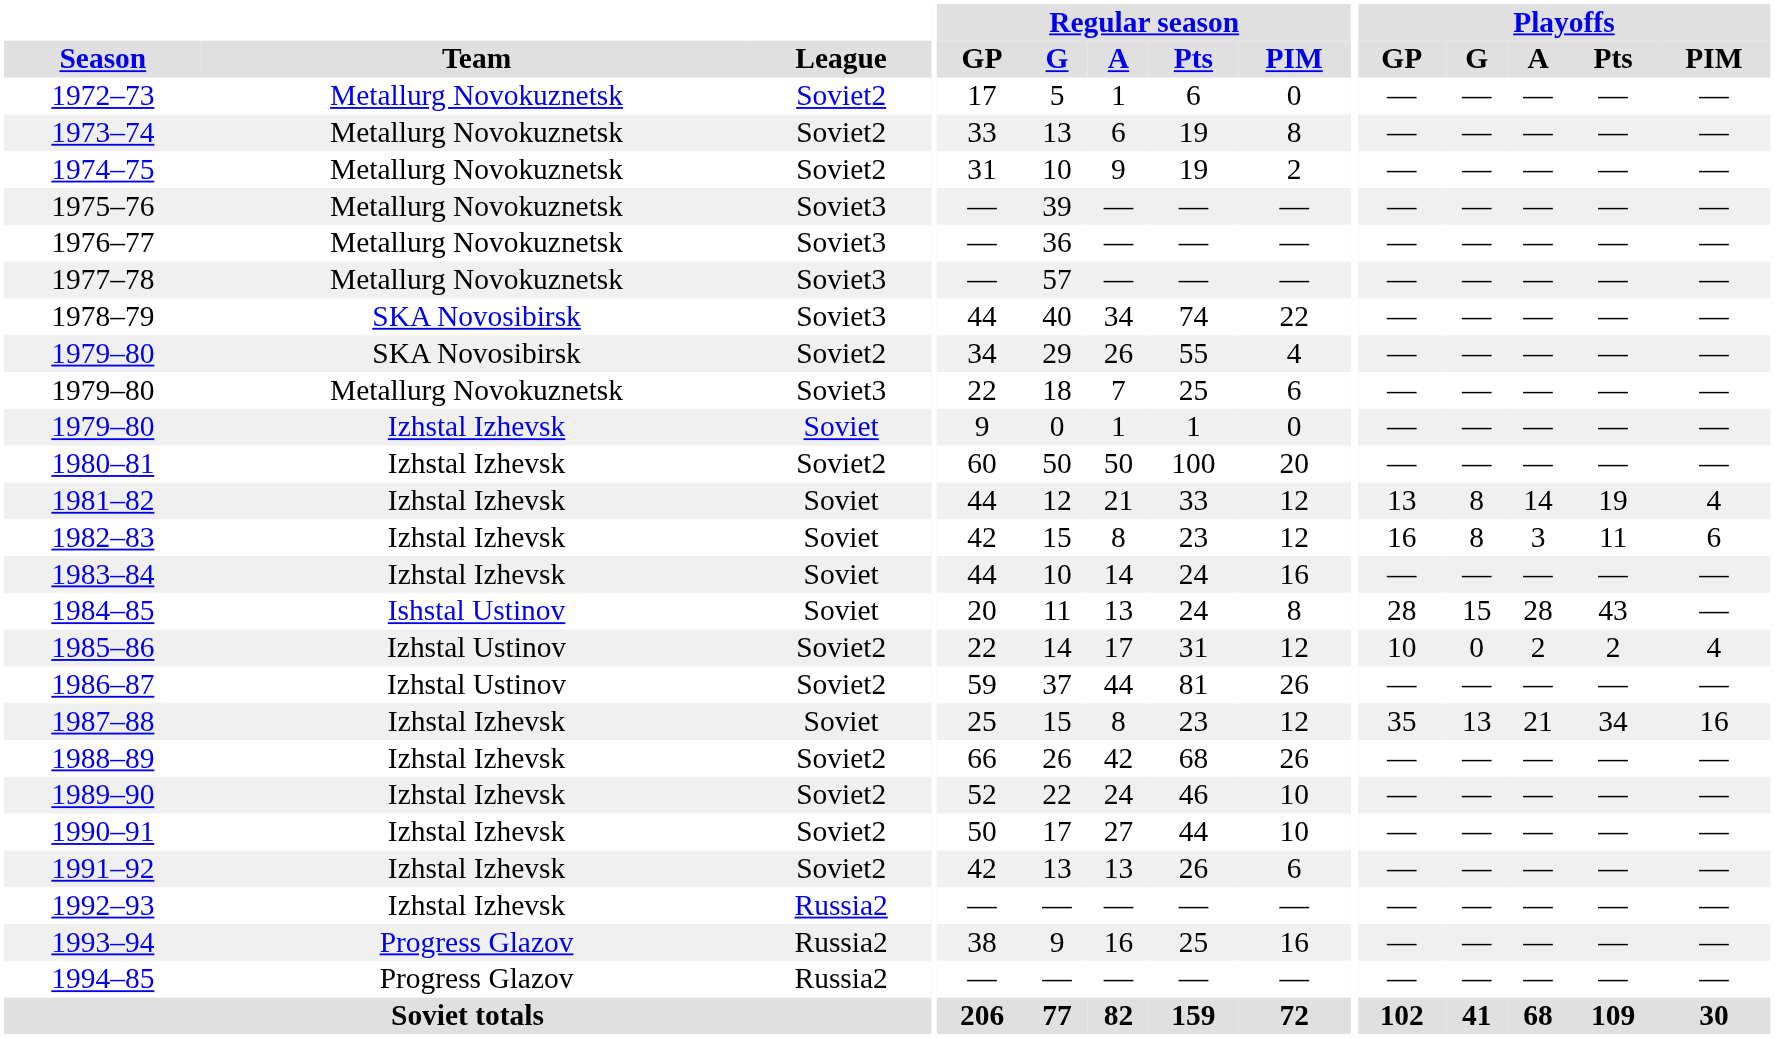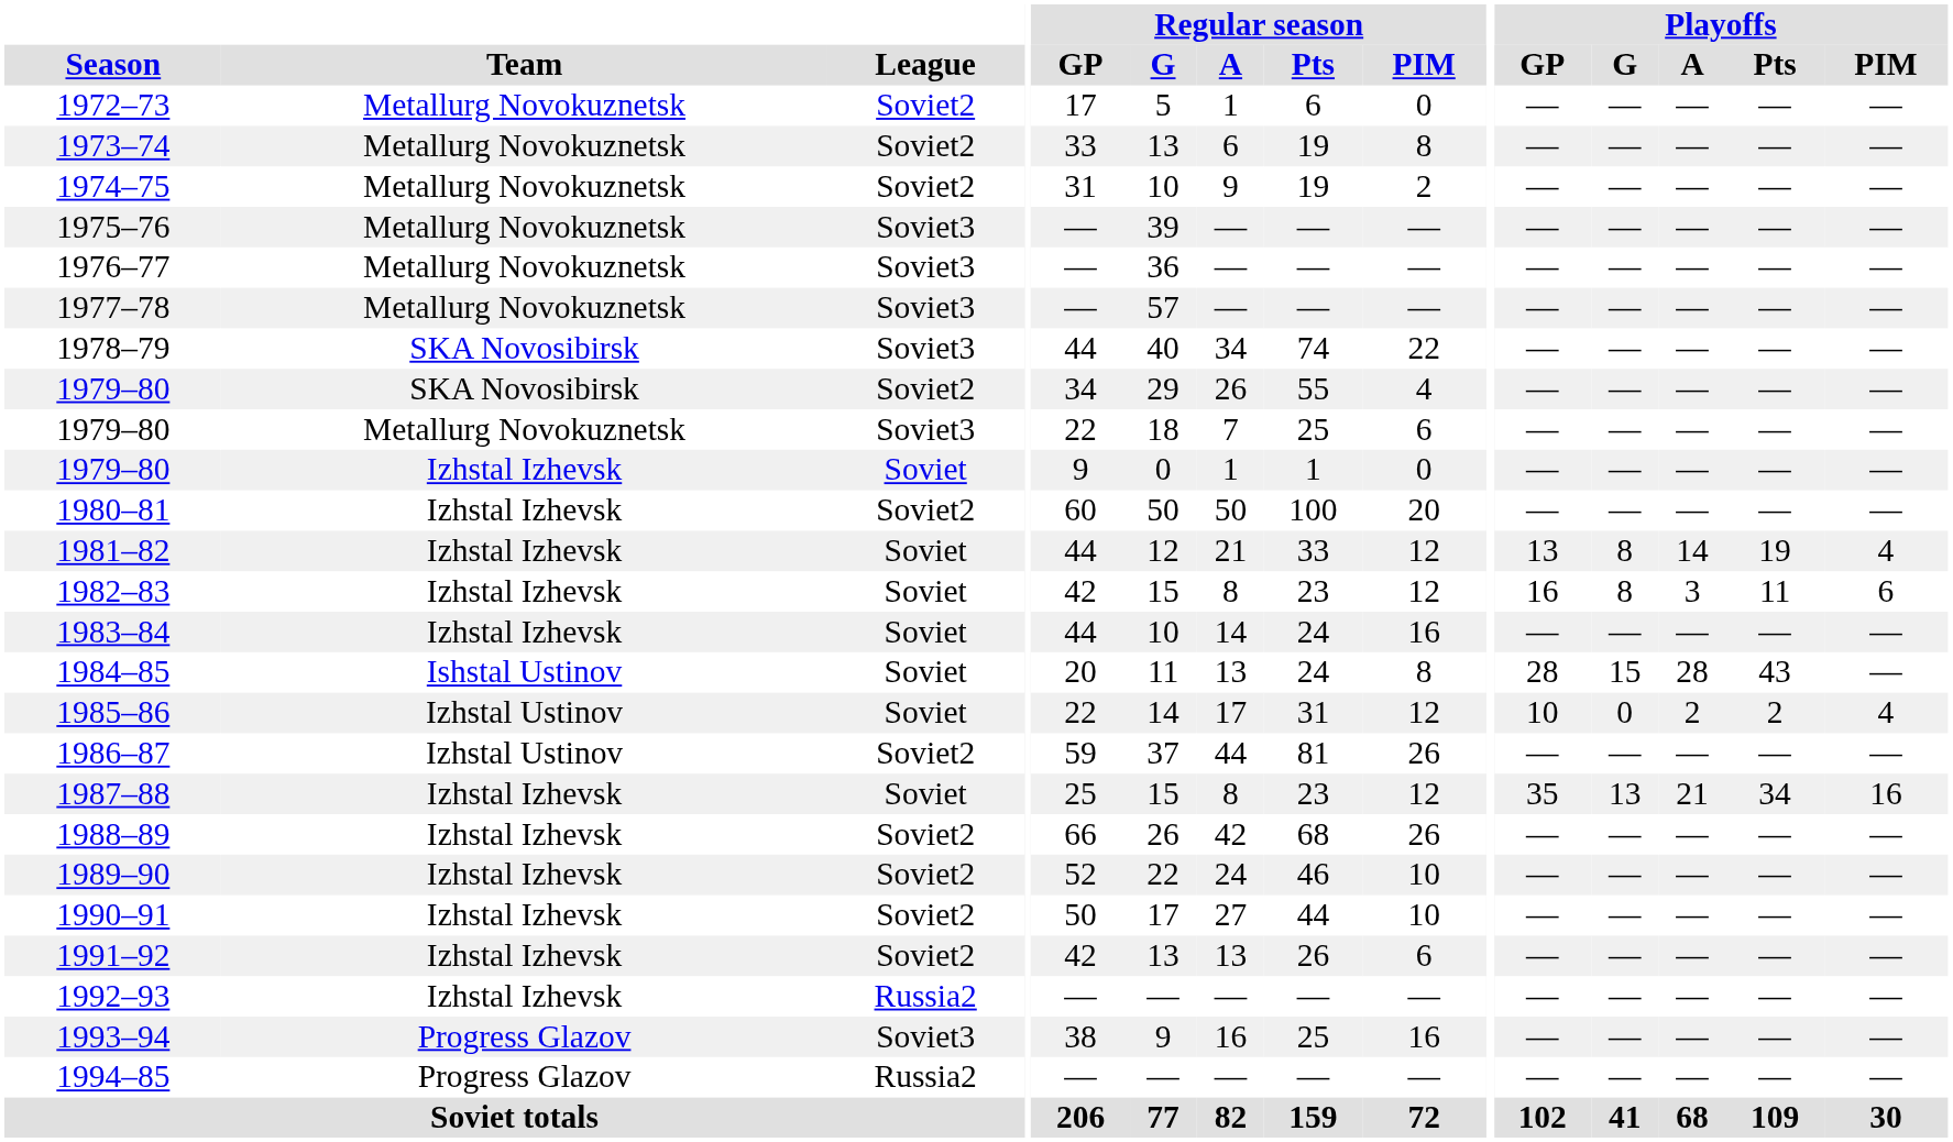1985–86 | League: Soviet2 -> Soviet
1993–94 | League: Russia2 -> Soviet3
